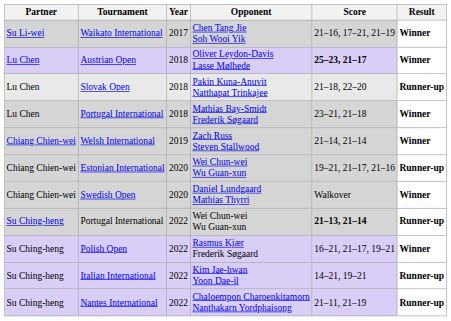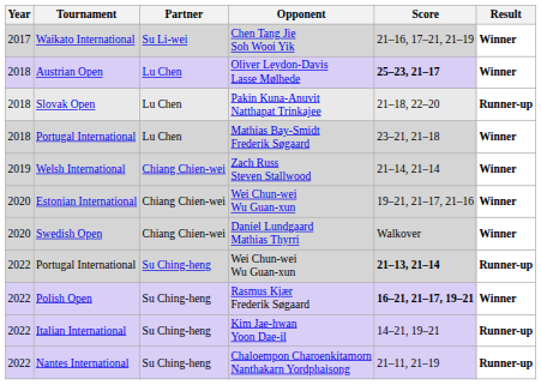columns swapped: Year <-> Partner
Estonian International | Result: Runner-up -> Winner
Polish Open | Score: normal -> bold
